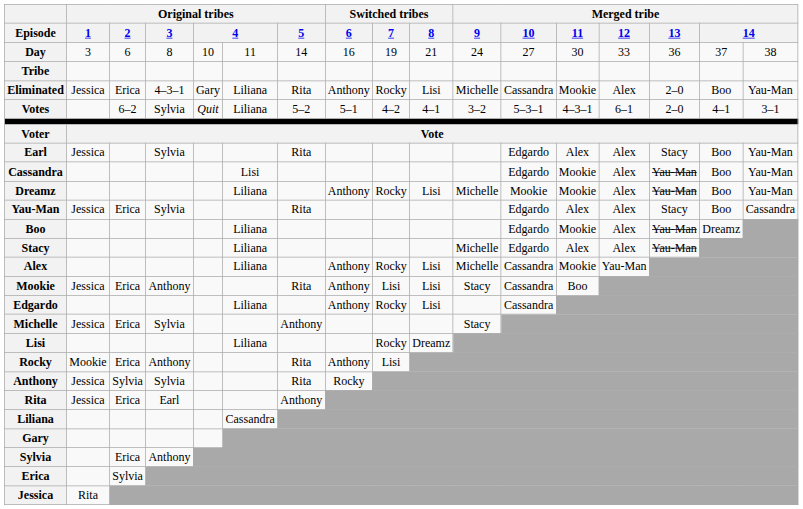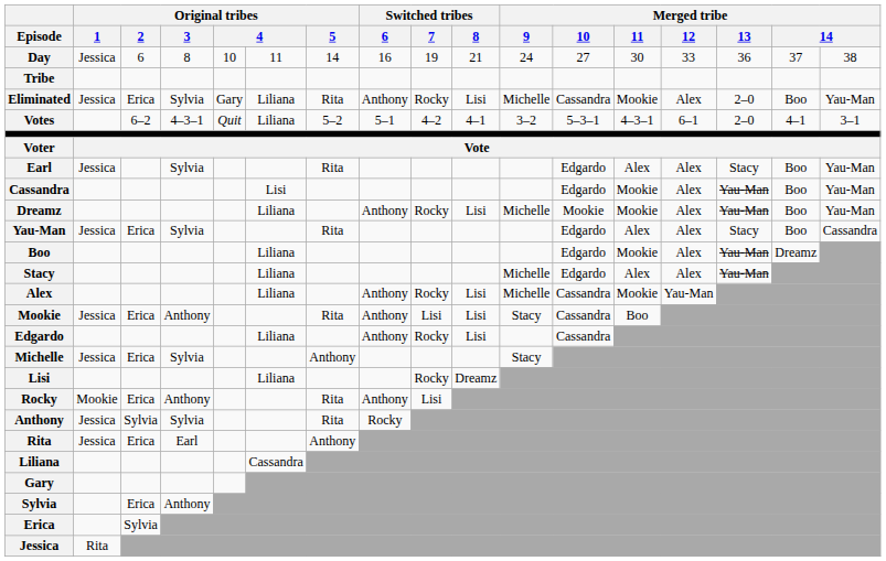Day | Original tribes / 1: 3 -> Jessica
Eliminated | Original tribes / 3: 4–3–1 -> Sylvia
Votes | Original tribes / 3: Sylvia -> 4–3–1
